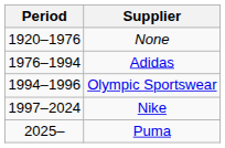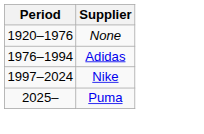- row: 1994–1996 | Olympic Sportswear
